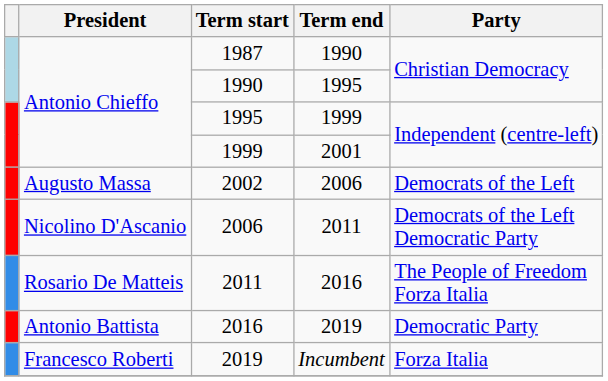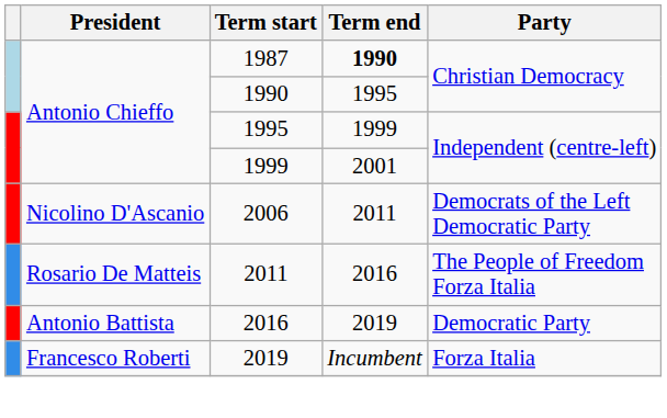1987 | Term end: normal -> bold
- row: Augusto Massa | 2002 | 2006 | Democrats of the Left
